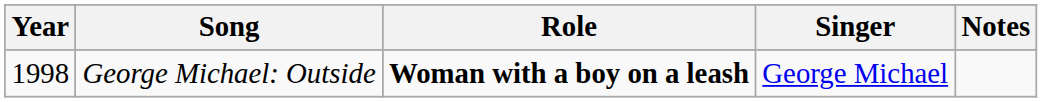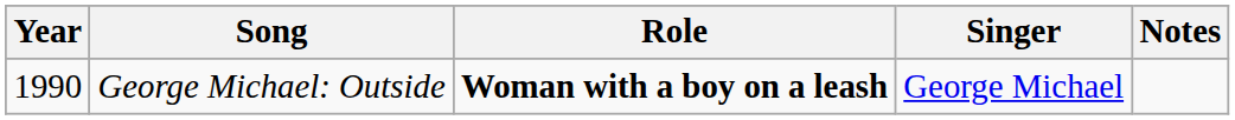George Michael: Outside | Year: 1998 -> 1990
